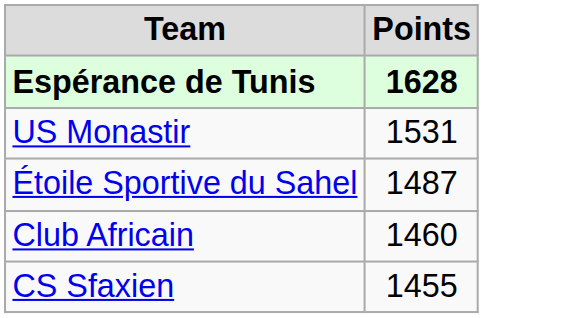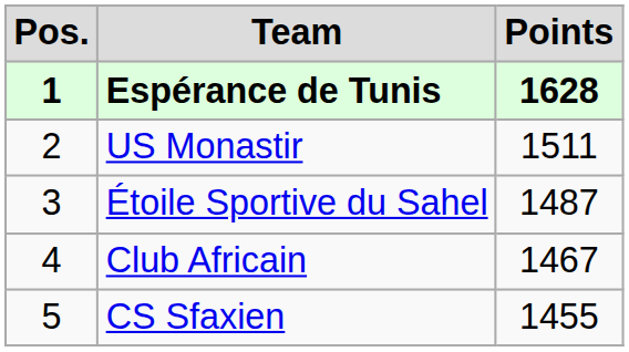+ column: Pos. | 1 | 2 | 3 | 4 | 5
US Monastir | Points: 1531 -> 1511
Club Africain | Points: 1460 -> 1467
